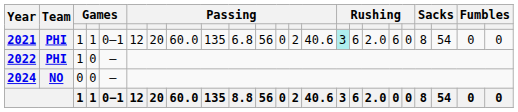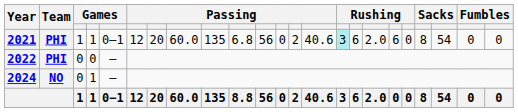2022 | column 3: 1 -> 0
2024 | column 4: 0 -> 1
